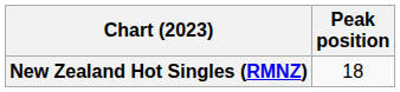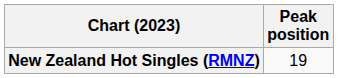New Zealand Hot Singles (RMNZ) | Peak position: 18 -> 19
